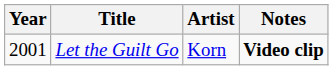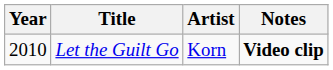Let the Guilt Go | Year: 2001 -> 2010
